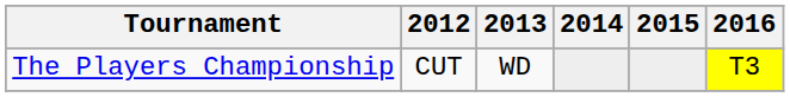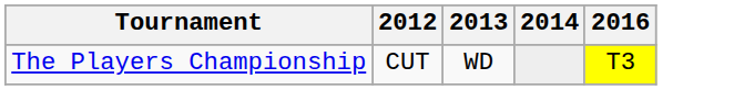- column: 2015
